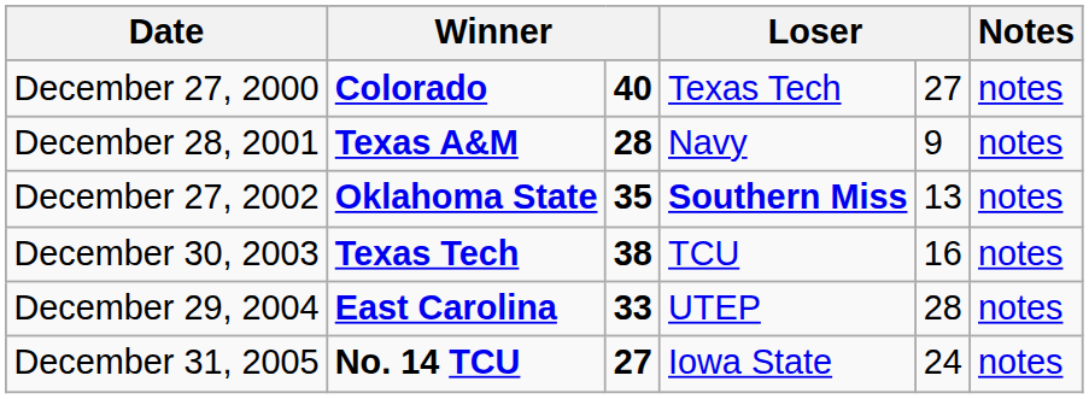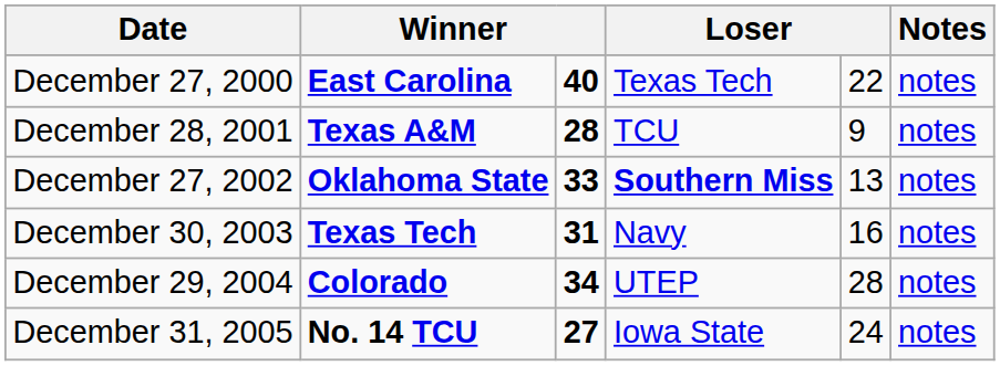December 27, 2000 | column 2: Colorado -> East Carolina
December 27, 2000 | column 5: 27 -> 22
December 28, 2001 | column 4: Navy -> TCU
December 27, 2002 | column 3: 35 -> 33
December 30, 2003 | column 3: 38 -> 31
December 30, 2003 | column 4: TCU -> Navy
December 29, 2004 | column 2: East Carolina -> Colorado
December 29, 2004 | column 3: 33 -> 34
